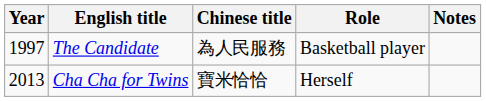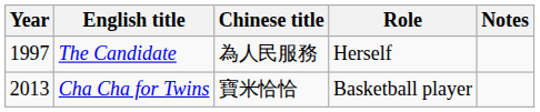The Candidate | Role: Basketball player -> Herself
Cha Cha for Twins | Role: Herself -> Basketball player
